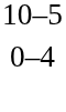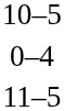+ row: 11–5
